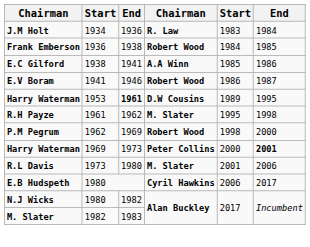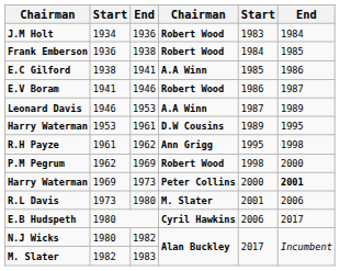J.M Holt | column 4: R. Law -> Robert Wood
+ row: Leonard Davis | 1946 | 1953 | A.A Winn | 1987 | 1989
Harry Waterman / 1953 | column 3: bold -> normal
R.H Payze | column 4: M. Slater -> Ann Grigg
